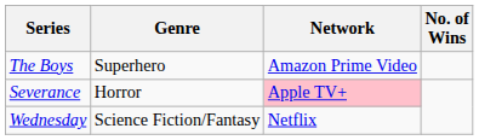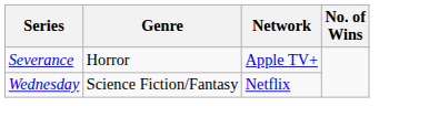- row: The Boys | Superhero | Amazon Prime Video
Severance | Network: pink background -> no background
